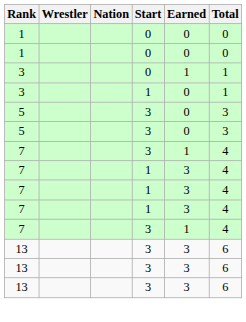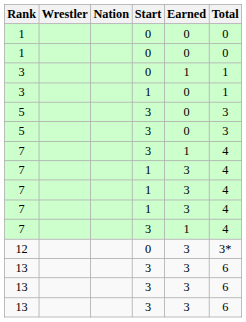+ row: 12 | 0 | 3 | 3*
